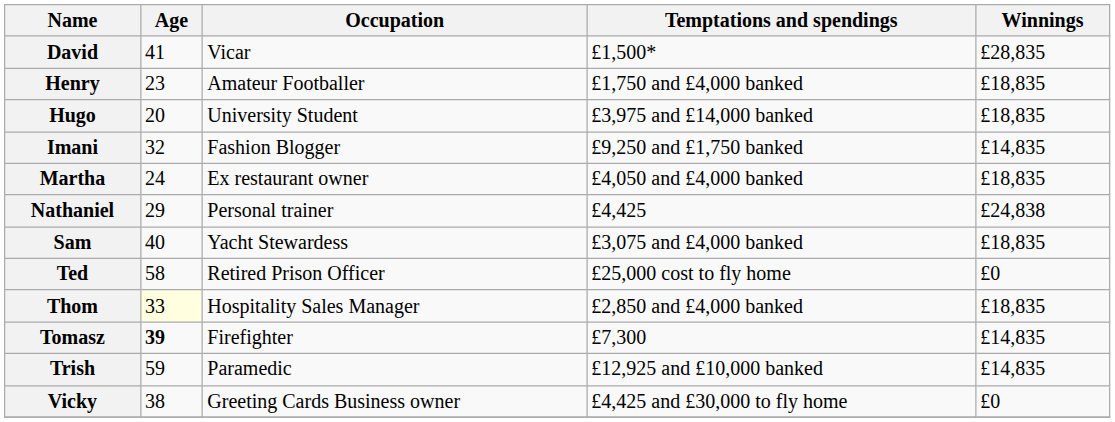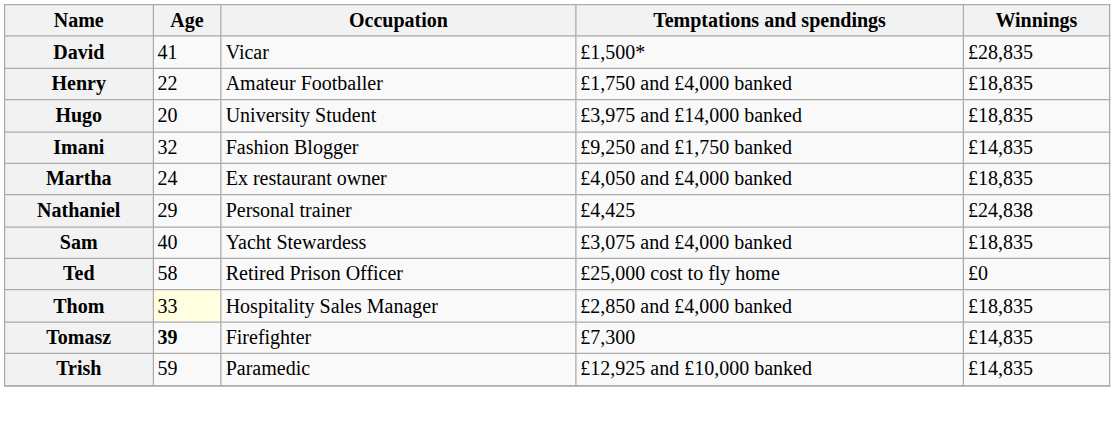Henry | Age: 23 -> 22
- row: Vicky | 38 | Greeting Cards Business owner | £4,425 and £30,000 to fly home | £0
